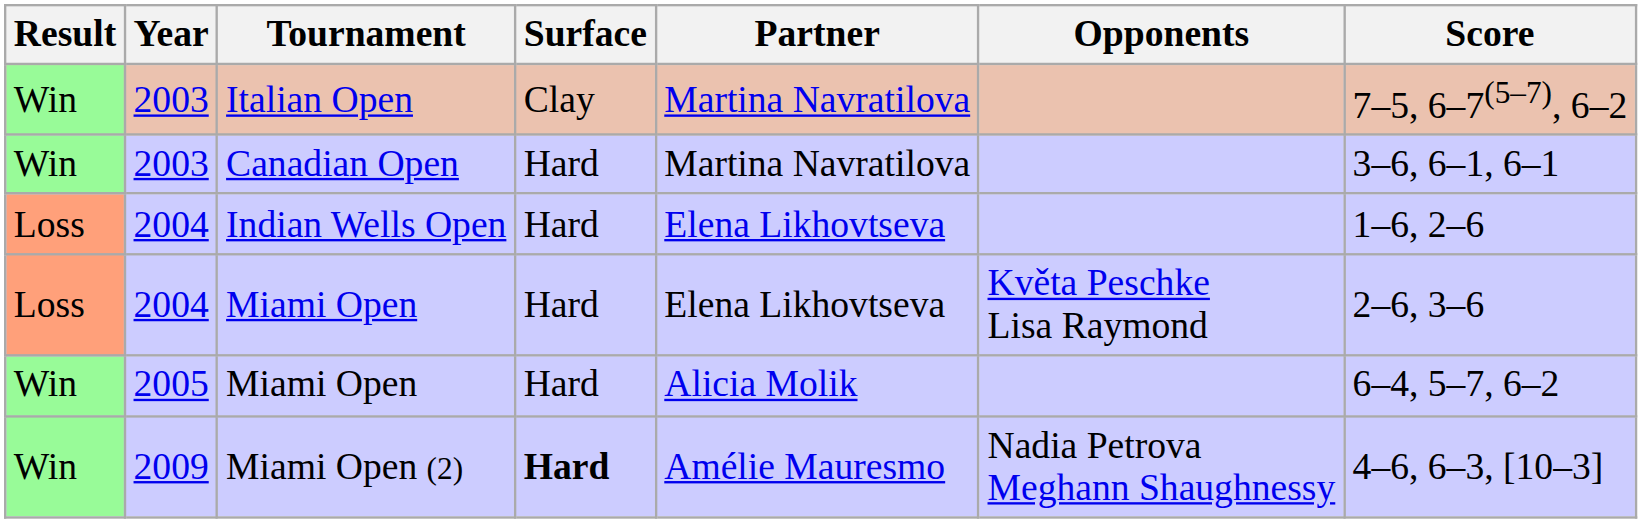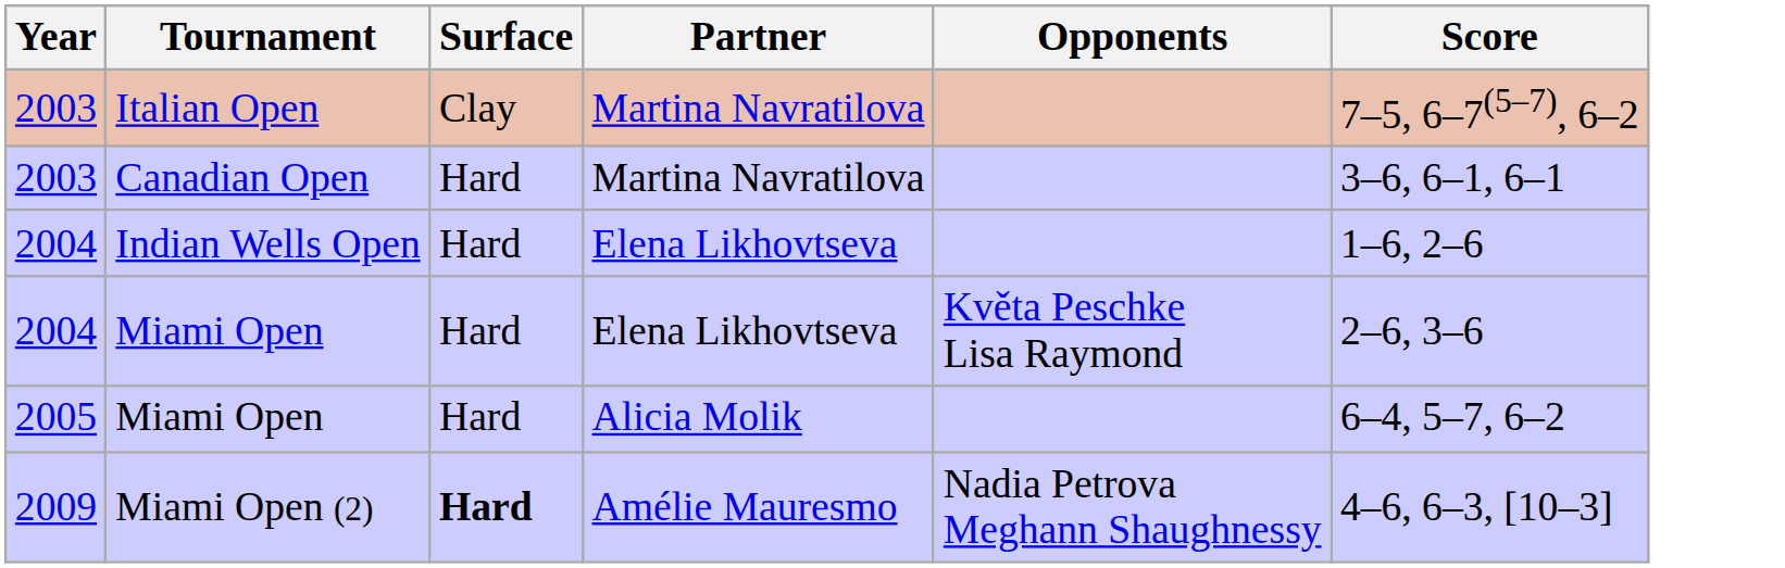- column: Result | Win | Win | Loss | Loss | Win | Win
